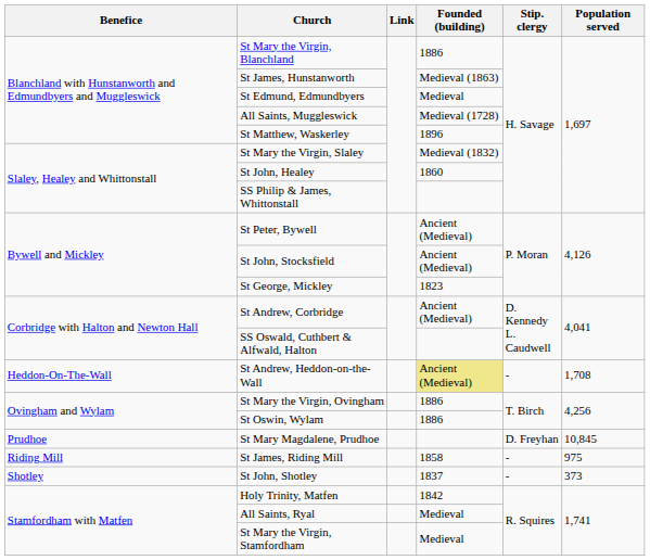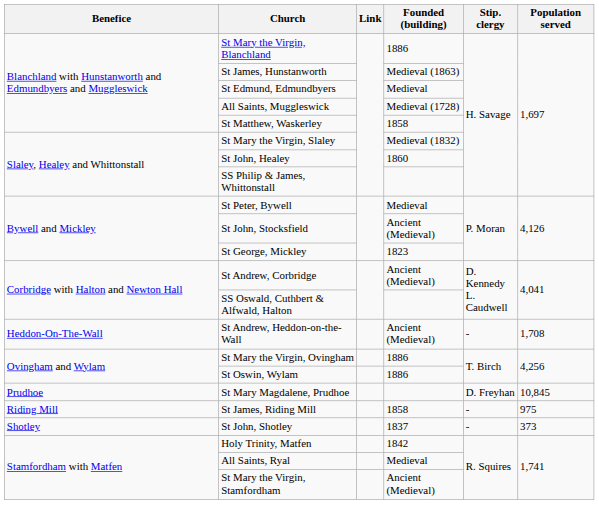St Matthew, Waskerley | Founded (building): 1896 -> 1858
St Peter, Bywell | Founded (building): Ancient (Medieval) -> Medieval
St Andrew, Heddon-on-the-Wall | Founded (building): khaki background -> no background
St Mary the Virgin, Stamfordham | Founded (building): Medieval -> Ancient (Medieval)
